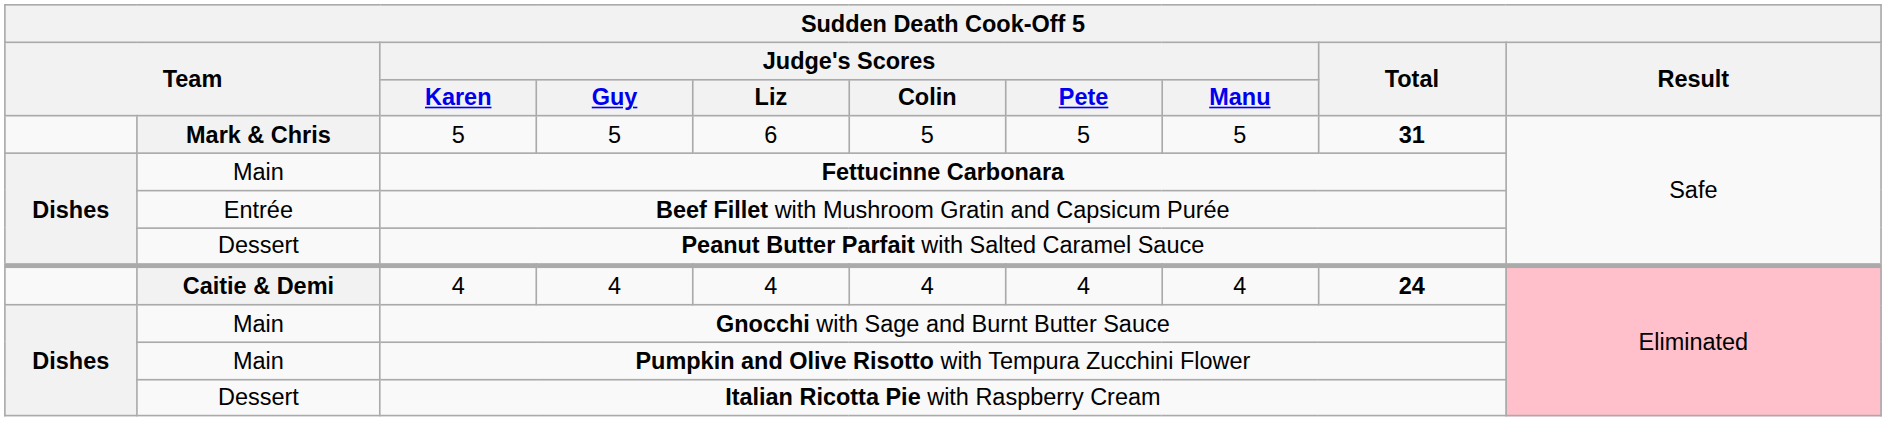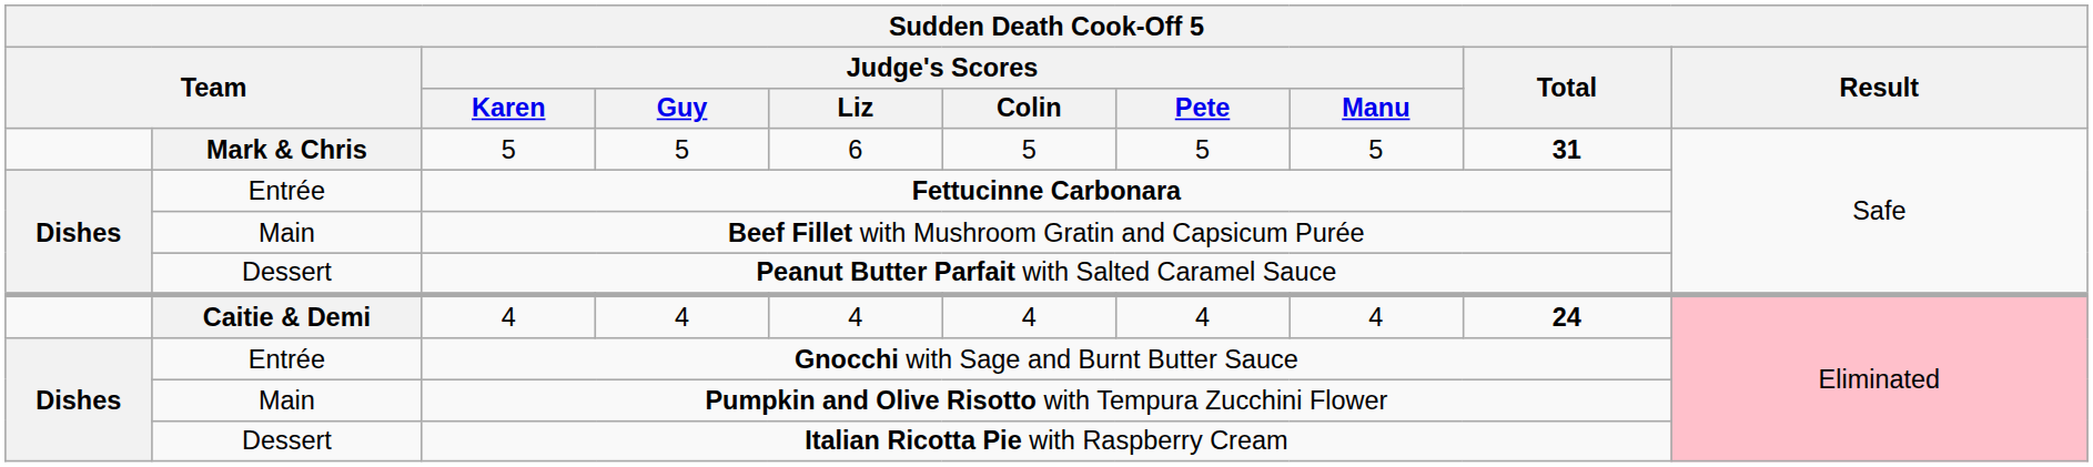Fettucinne Carbonara | column 2: Main -> Entrée
Beef Fillet with Mushroom Gratin and Capsicum Purée | column 2: Entrée -> Main
Gnocchi with Sage and Burnt Butter Sauce | column 2: Main -> Entrée
